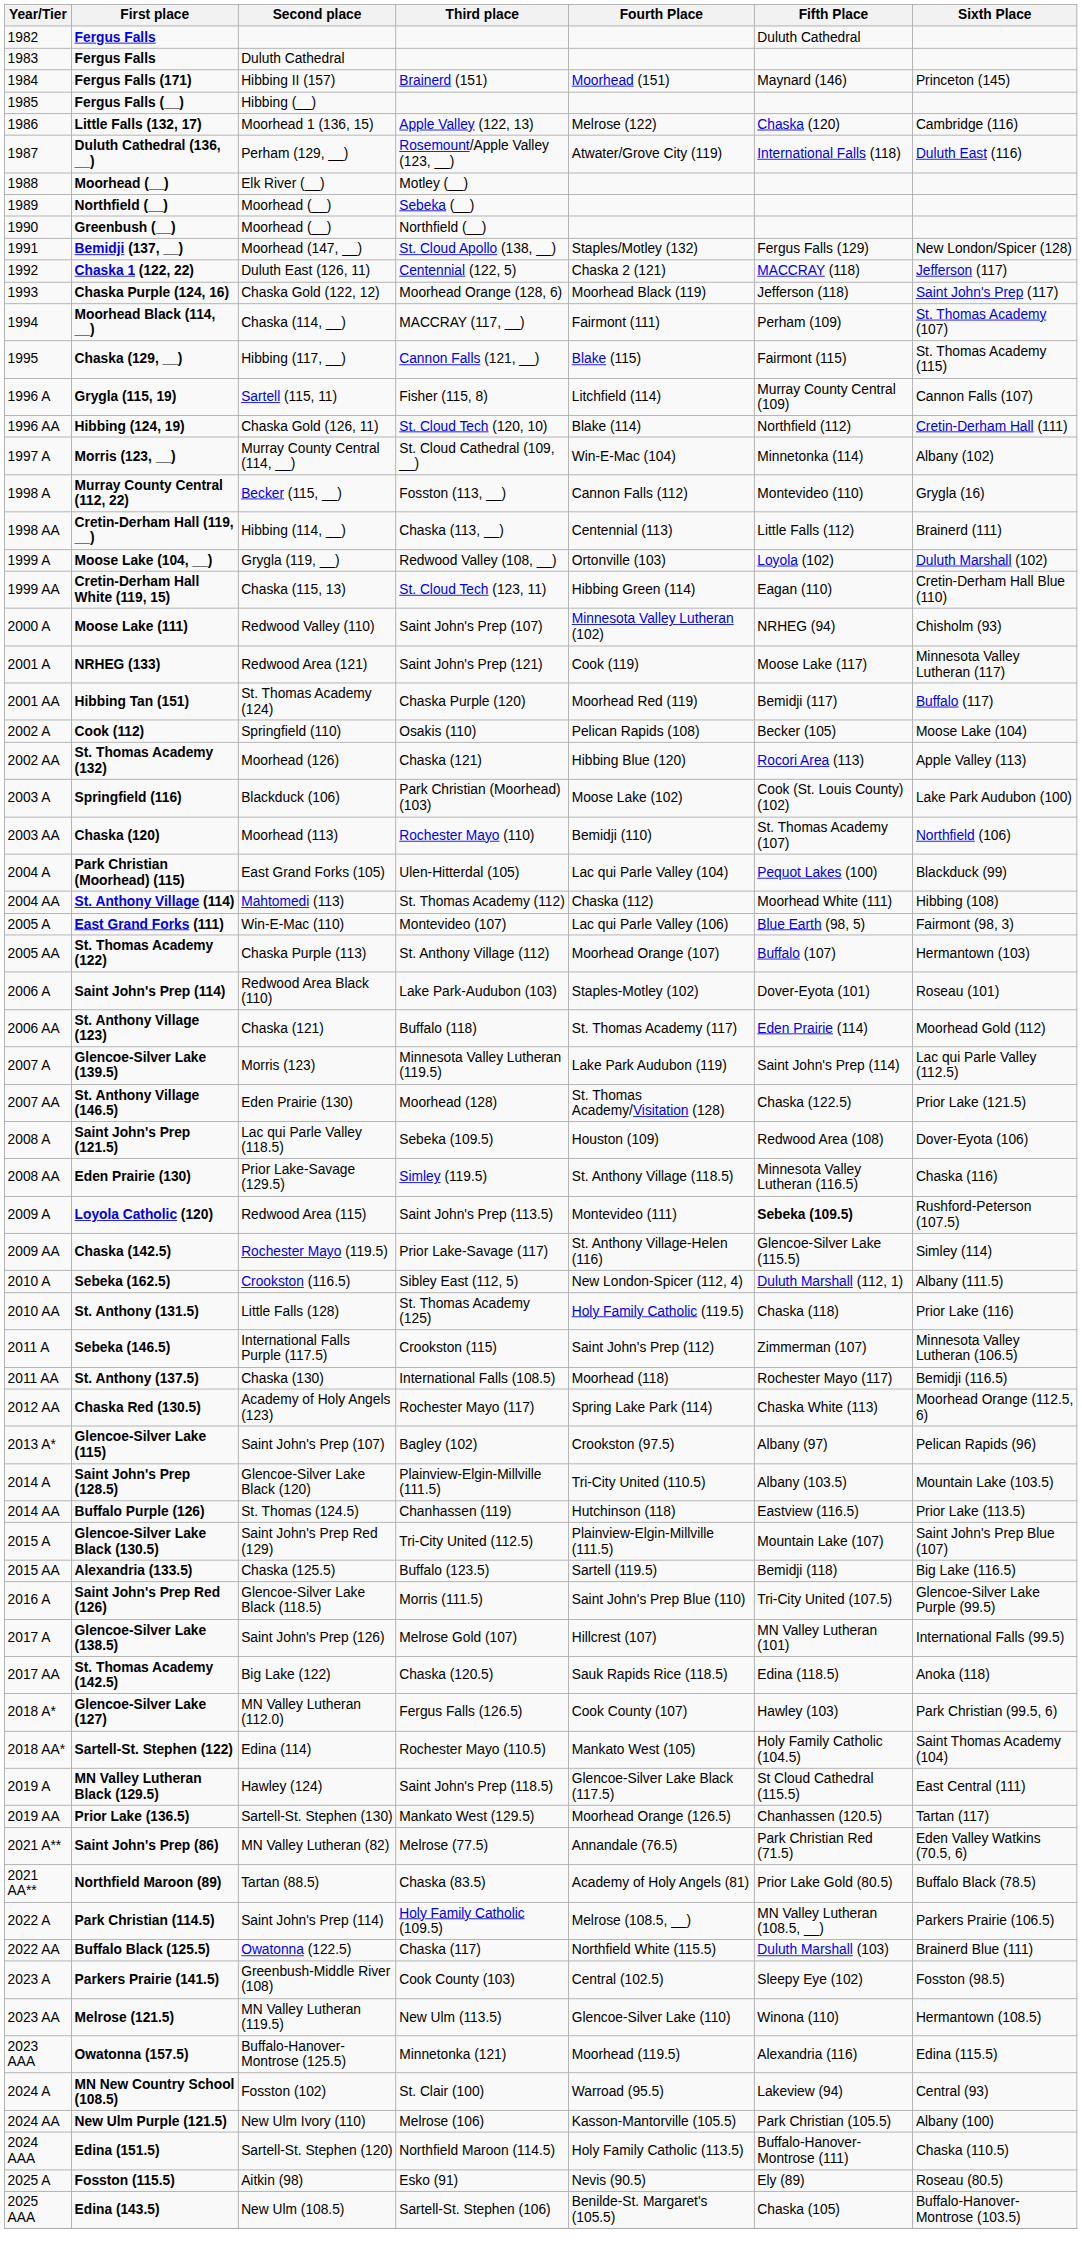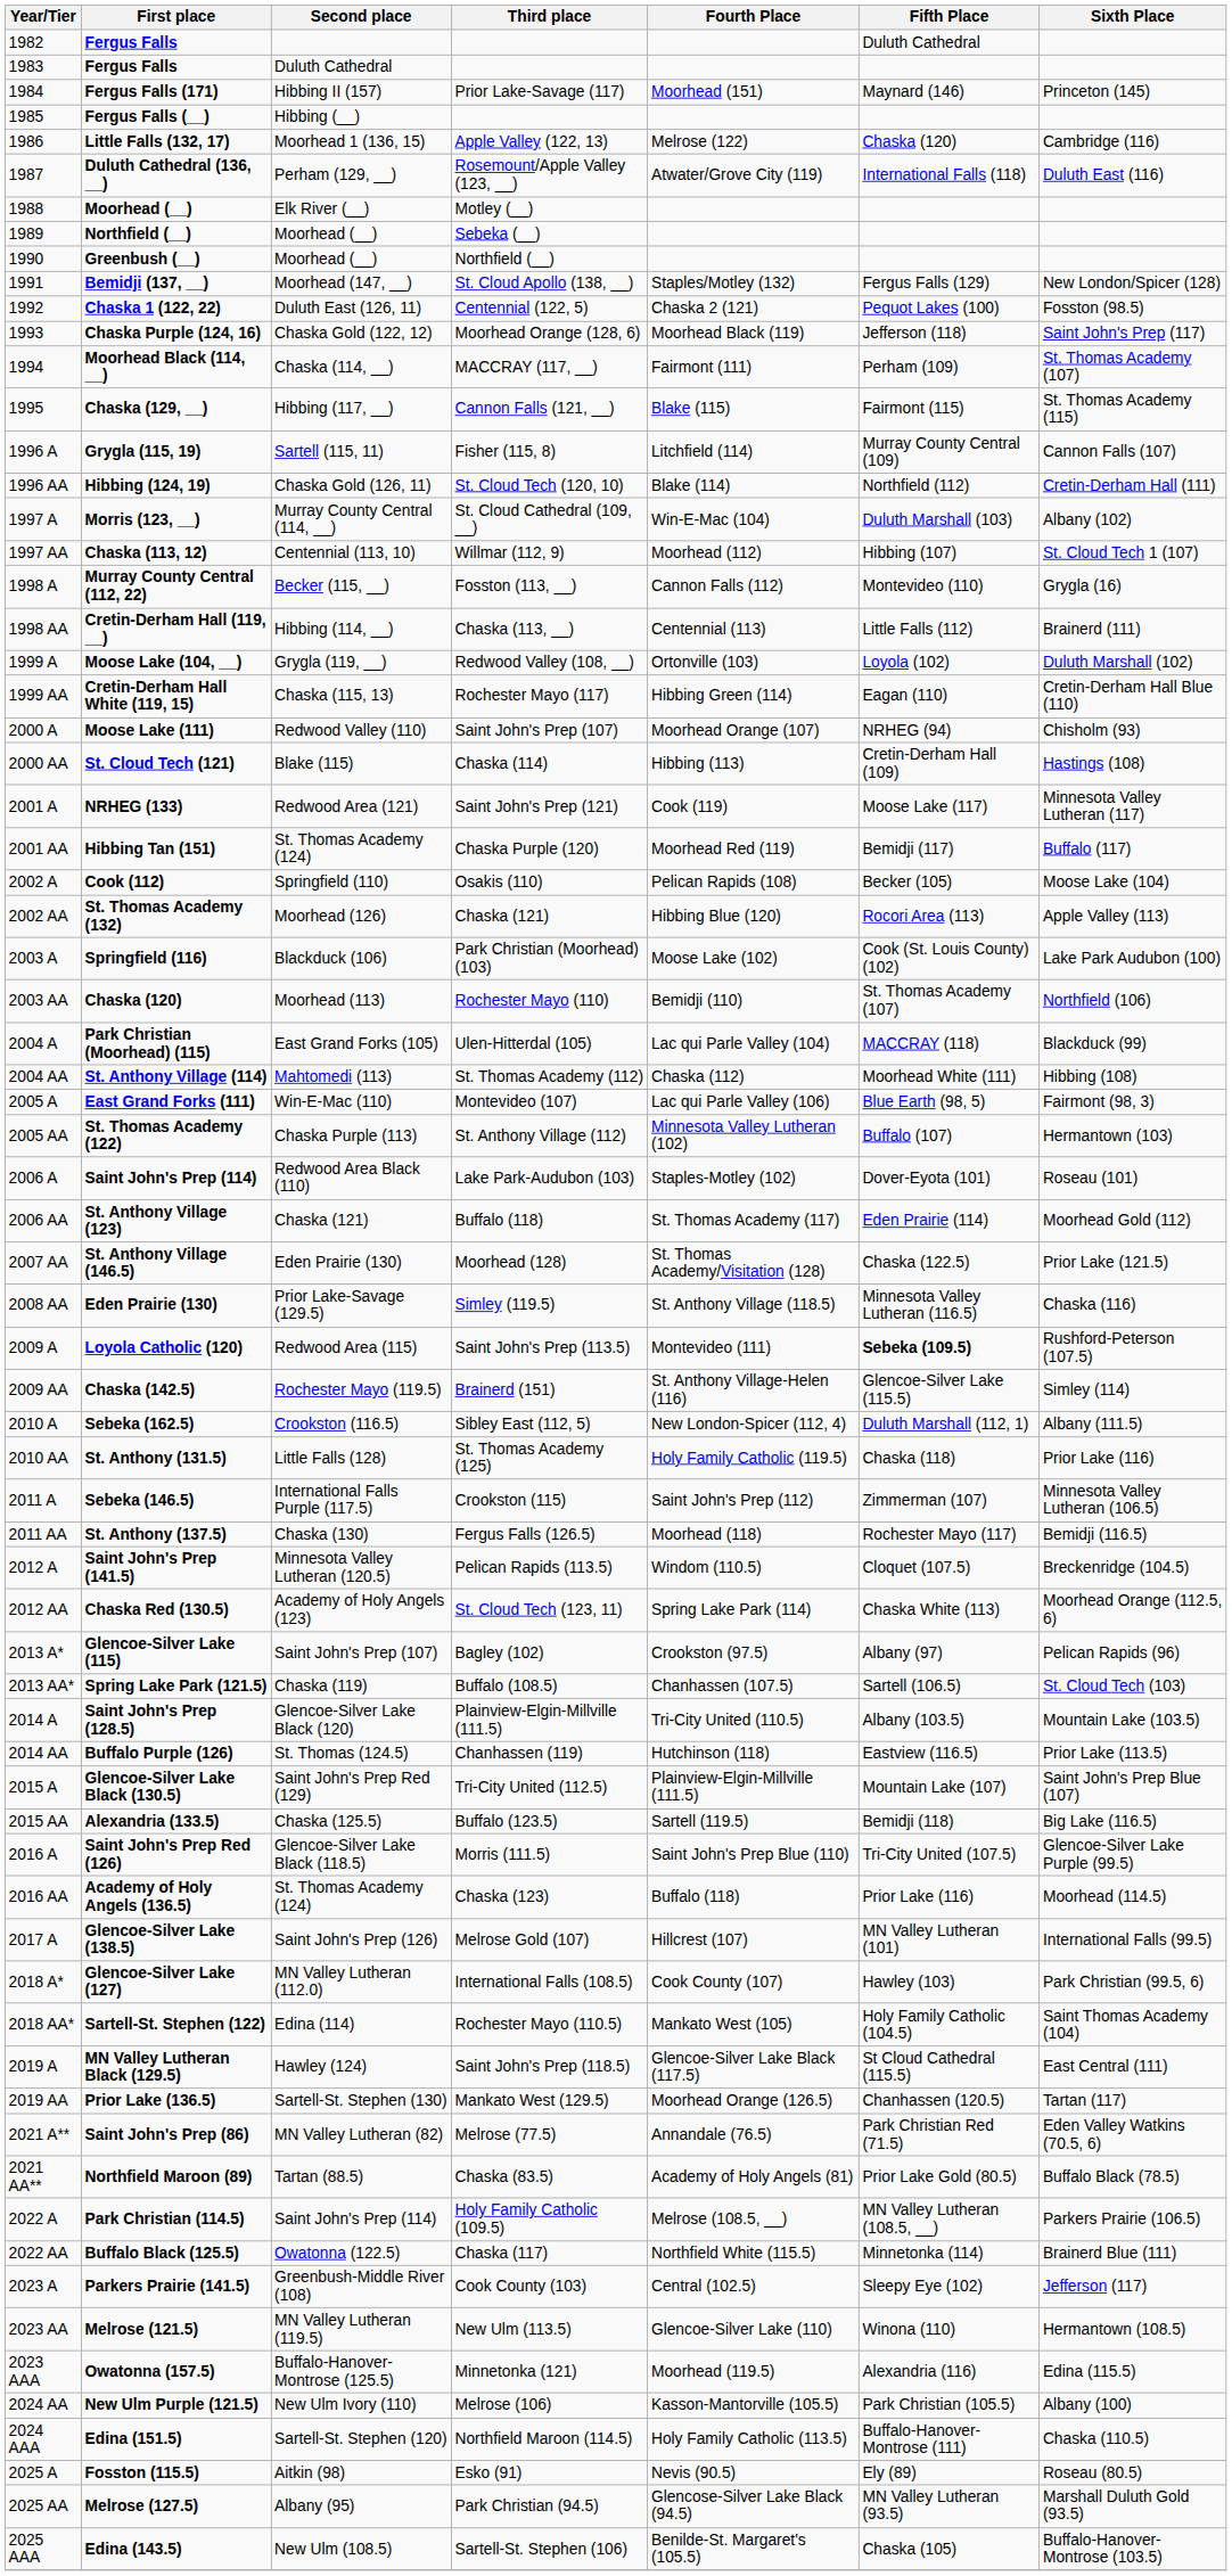Fergus Falls (171) | Third place: Brainerd (151) -> Prior Lake-Savage (117)
Chaska 1 (122, 22) | Fifth Place: MACCRAY (118) -> Pequot Lakes (100)
Chaska 1 (122, 22) | Sixth Place: Jefferson (117) -> Fosston (98.5)
Morris (123, __) | Fifth Place: Minnetonka (114) -> Duluth Marshall (103)
+ row: 1997 AA | Chaska (113, 12) | Centennial (113, 10) | Willmar (112, 9) | Moorhead (112) | Hibbing (107) | St. Cloud Tech 1 (107)
Cretin-Derham Hall White (119, 15) | Third place: St. Cloud Tech (123, 11) -> Rochester Mayo (117)
Moose Lake (111) | Fourth Place: Minnesota Valley Lutheran (102) -> Moorhead Orange (107)
+ row: 2000 AA | St. Cloud Tech (121) | Blake (115) | Chaska (114) | Hibbing (113) | Cretin-Derham Hall (109) | Hastings (108)
Park Christian (Moorhead) (115) | Fifth Place: Pequot Lakes (100) -> MACCRAY (118)
St. Thomas Academy (122) | Fourth Place: Moorhead Orange (107) -> Minnesota Valley Lutheran (102)
- row: 2007 A | Glencoe-Silver Lake (139.5) | Morris (123) | Minnesota Valley Lutheran (119.5) | Lake Park Audubon (119) | Saint John's Prep (114) | Lac qui Parle Valley (112.5)
- row: 2008 A | Saint John's Prep (121.5) | Lac qui Parle Valley (118.5) | Sebeka (109.5) | Houston (109) | Redwood Area (108) | Dover-Eyota (106)
Chaska (142.5) | Third place: Prior Lake-Savage (117) -> Brainerd (151)
St. Anthony (137.5) | Third place: International Falls (108.5) -> Fergus Falls (126.5)
+ row: 2012 A | Saint John's Prep (141.5) | Minnesota Valley Lutheran (120.5) | Pelican Rapids (113.5) | Windom (110.5) | Cloquet (107.5) | Breckenridge (104.5)
Chaska Red (130.5) | Third place: Rochester Mayo (117) -> St. Cloud Tech (123, 11)
+ row: 2013 AA* | Spring Lake Park (121.5) | Chaska (119) | Buffalo (108.5) | Chanhassen (107.5) | Sartell (106.5) | St. Cloud Tech (103)
+ row: 2016 AA | Academy of Holy Angels (136.5) | St. Thomas Academy (124) | Chaska (123) | Buffalo (118) | Prior Lake (116) | Moorhead (114.5)
- row: 2017 AA | St. Thomas Academy (142.5) | Big Lake (122) | Chaska (120.5) | Sauk Rapids Rice (118.5) | Edina (118.5) | Anoka (118)
Glencoe-Silver Lake (127) | Third place: Fergus Falls (126.5) -> International Falls (108.5)
Buffalo Black (125.5) | Fifth Place: Duluth Marshall (103) -> Minnetonka (114)
Parkers Prairie (141.5) | Sixth Place: Fosston (98.5) -> Jefferson (117)
- row: 2024 A | MN New Country School (108.5) | Fosston (102) | St. Clair (100) | Warroad (95.5) | Lakeview (94) | Central (93)
+ row: 2025 AA | Melrose (127.5) | Albany (95) | Park Christian (94.5) | Glencose-Silver Lake Black (94.5) | MN Valley Lutheran (93.5) | Marshall Duluth Gold (93.5)
